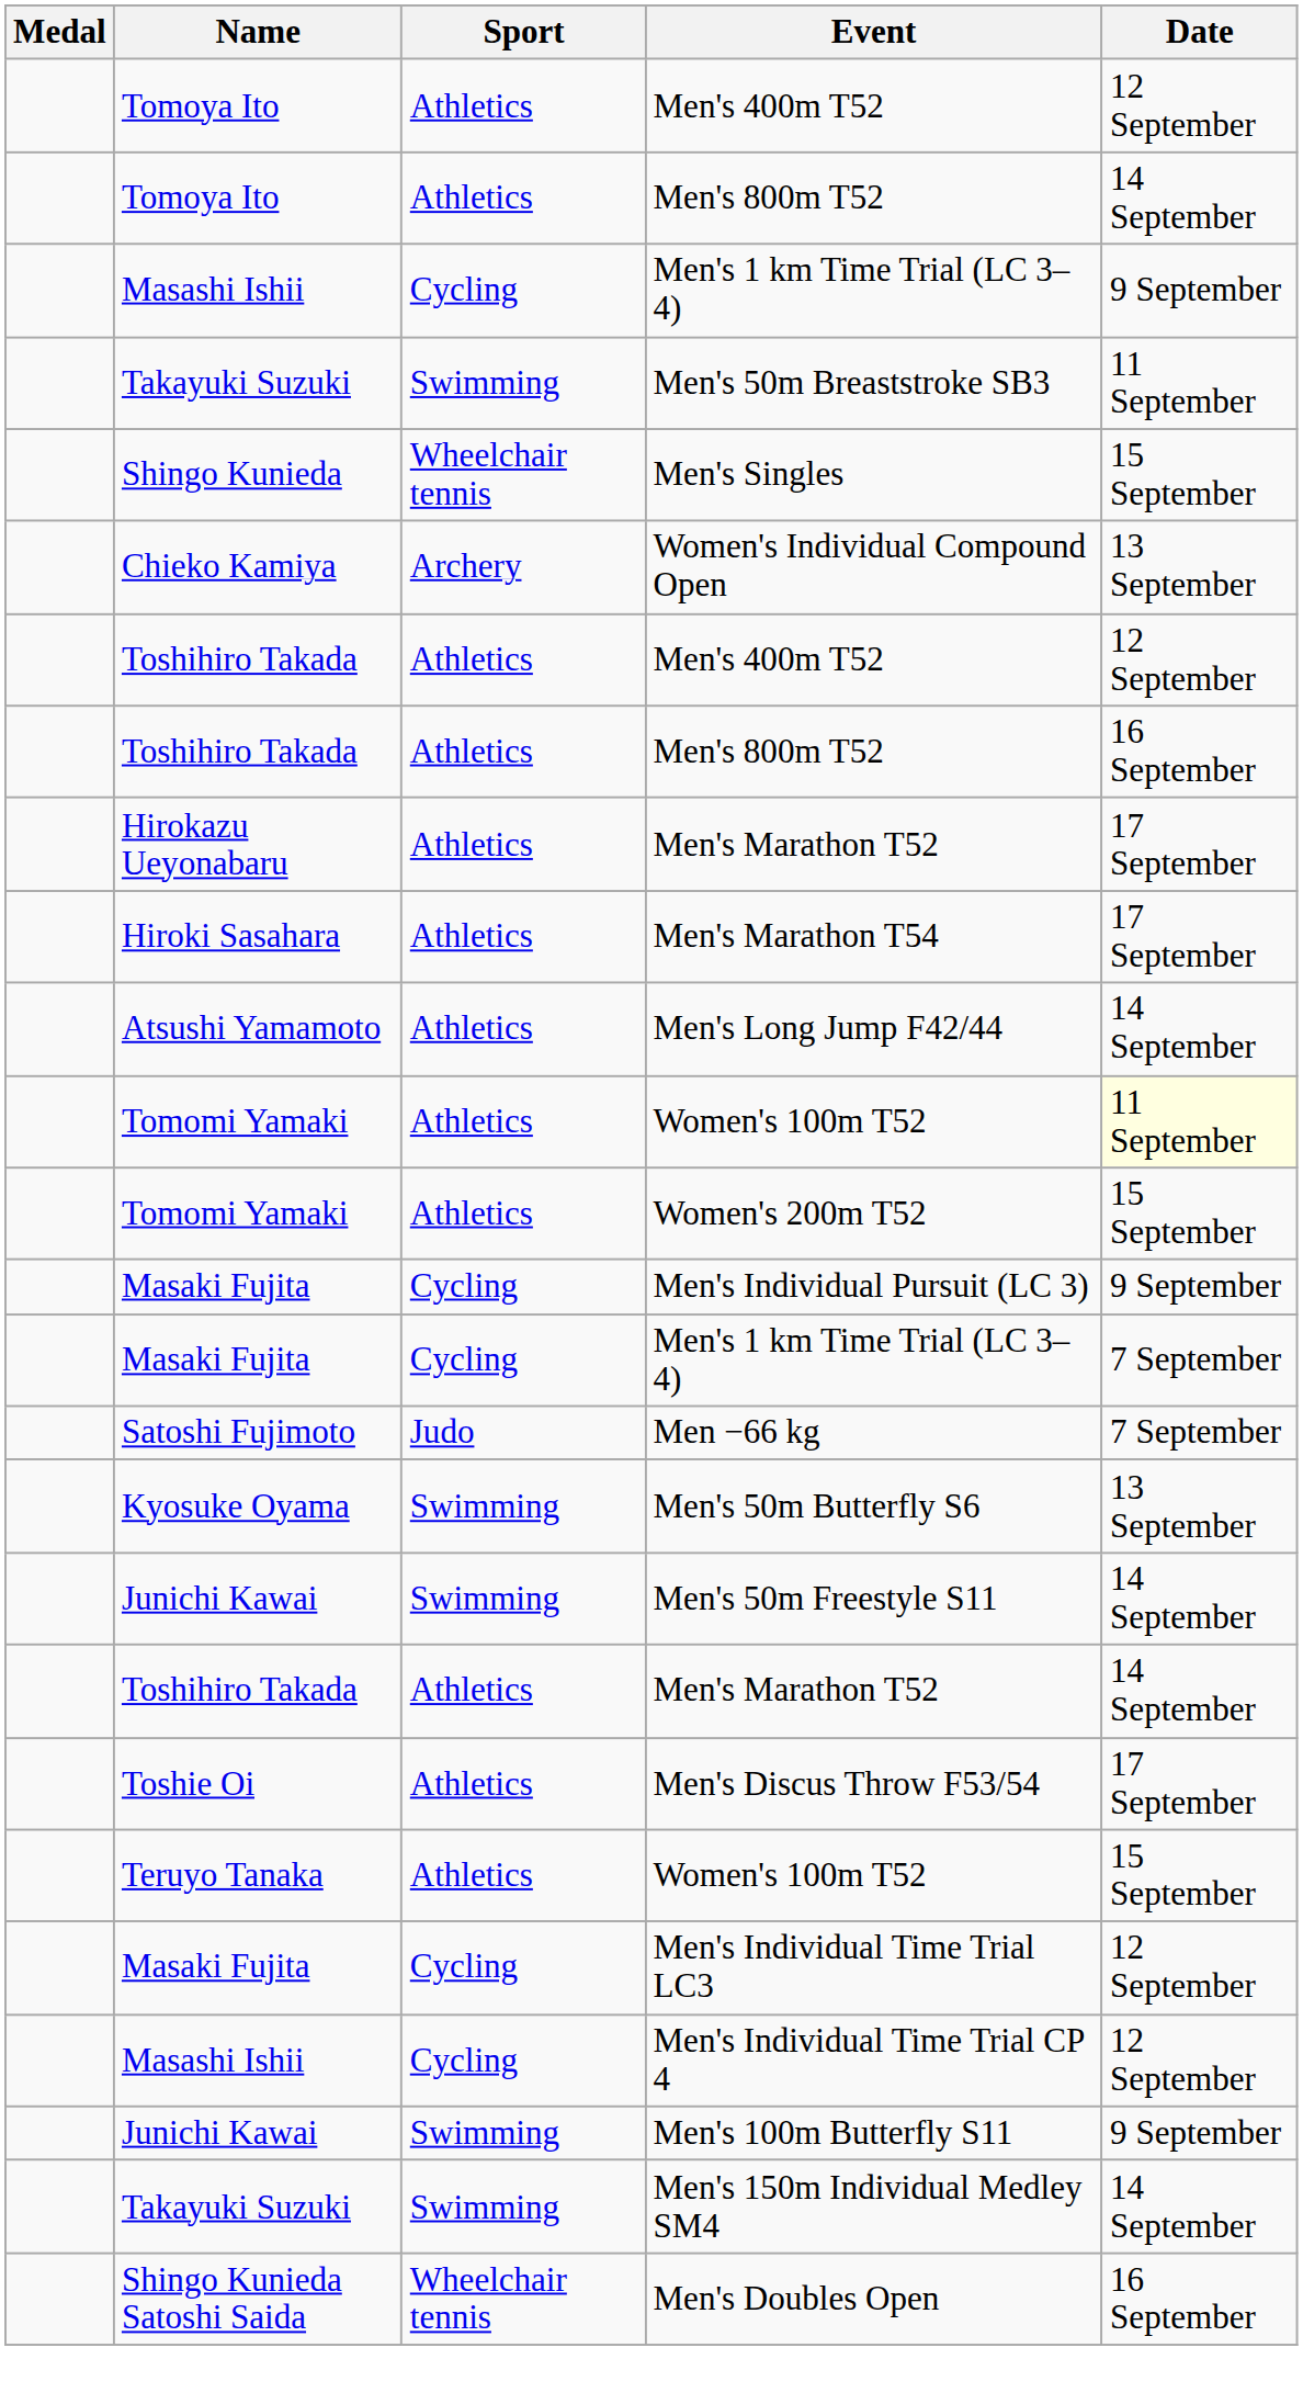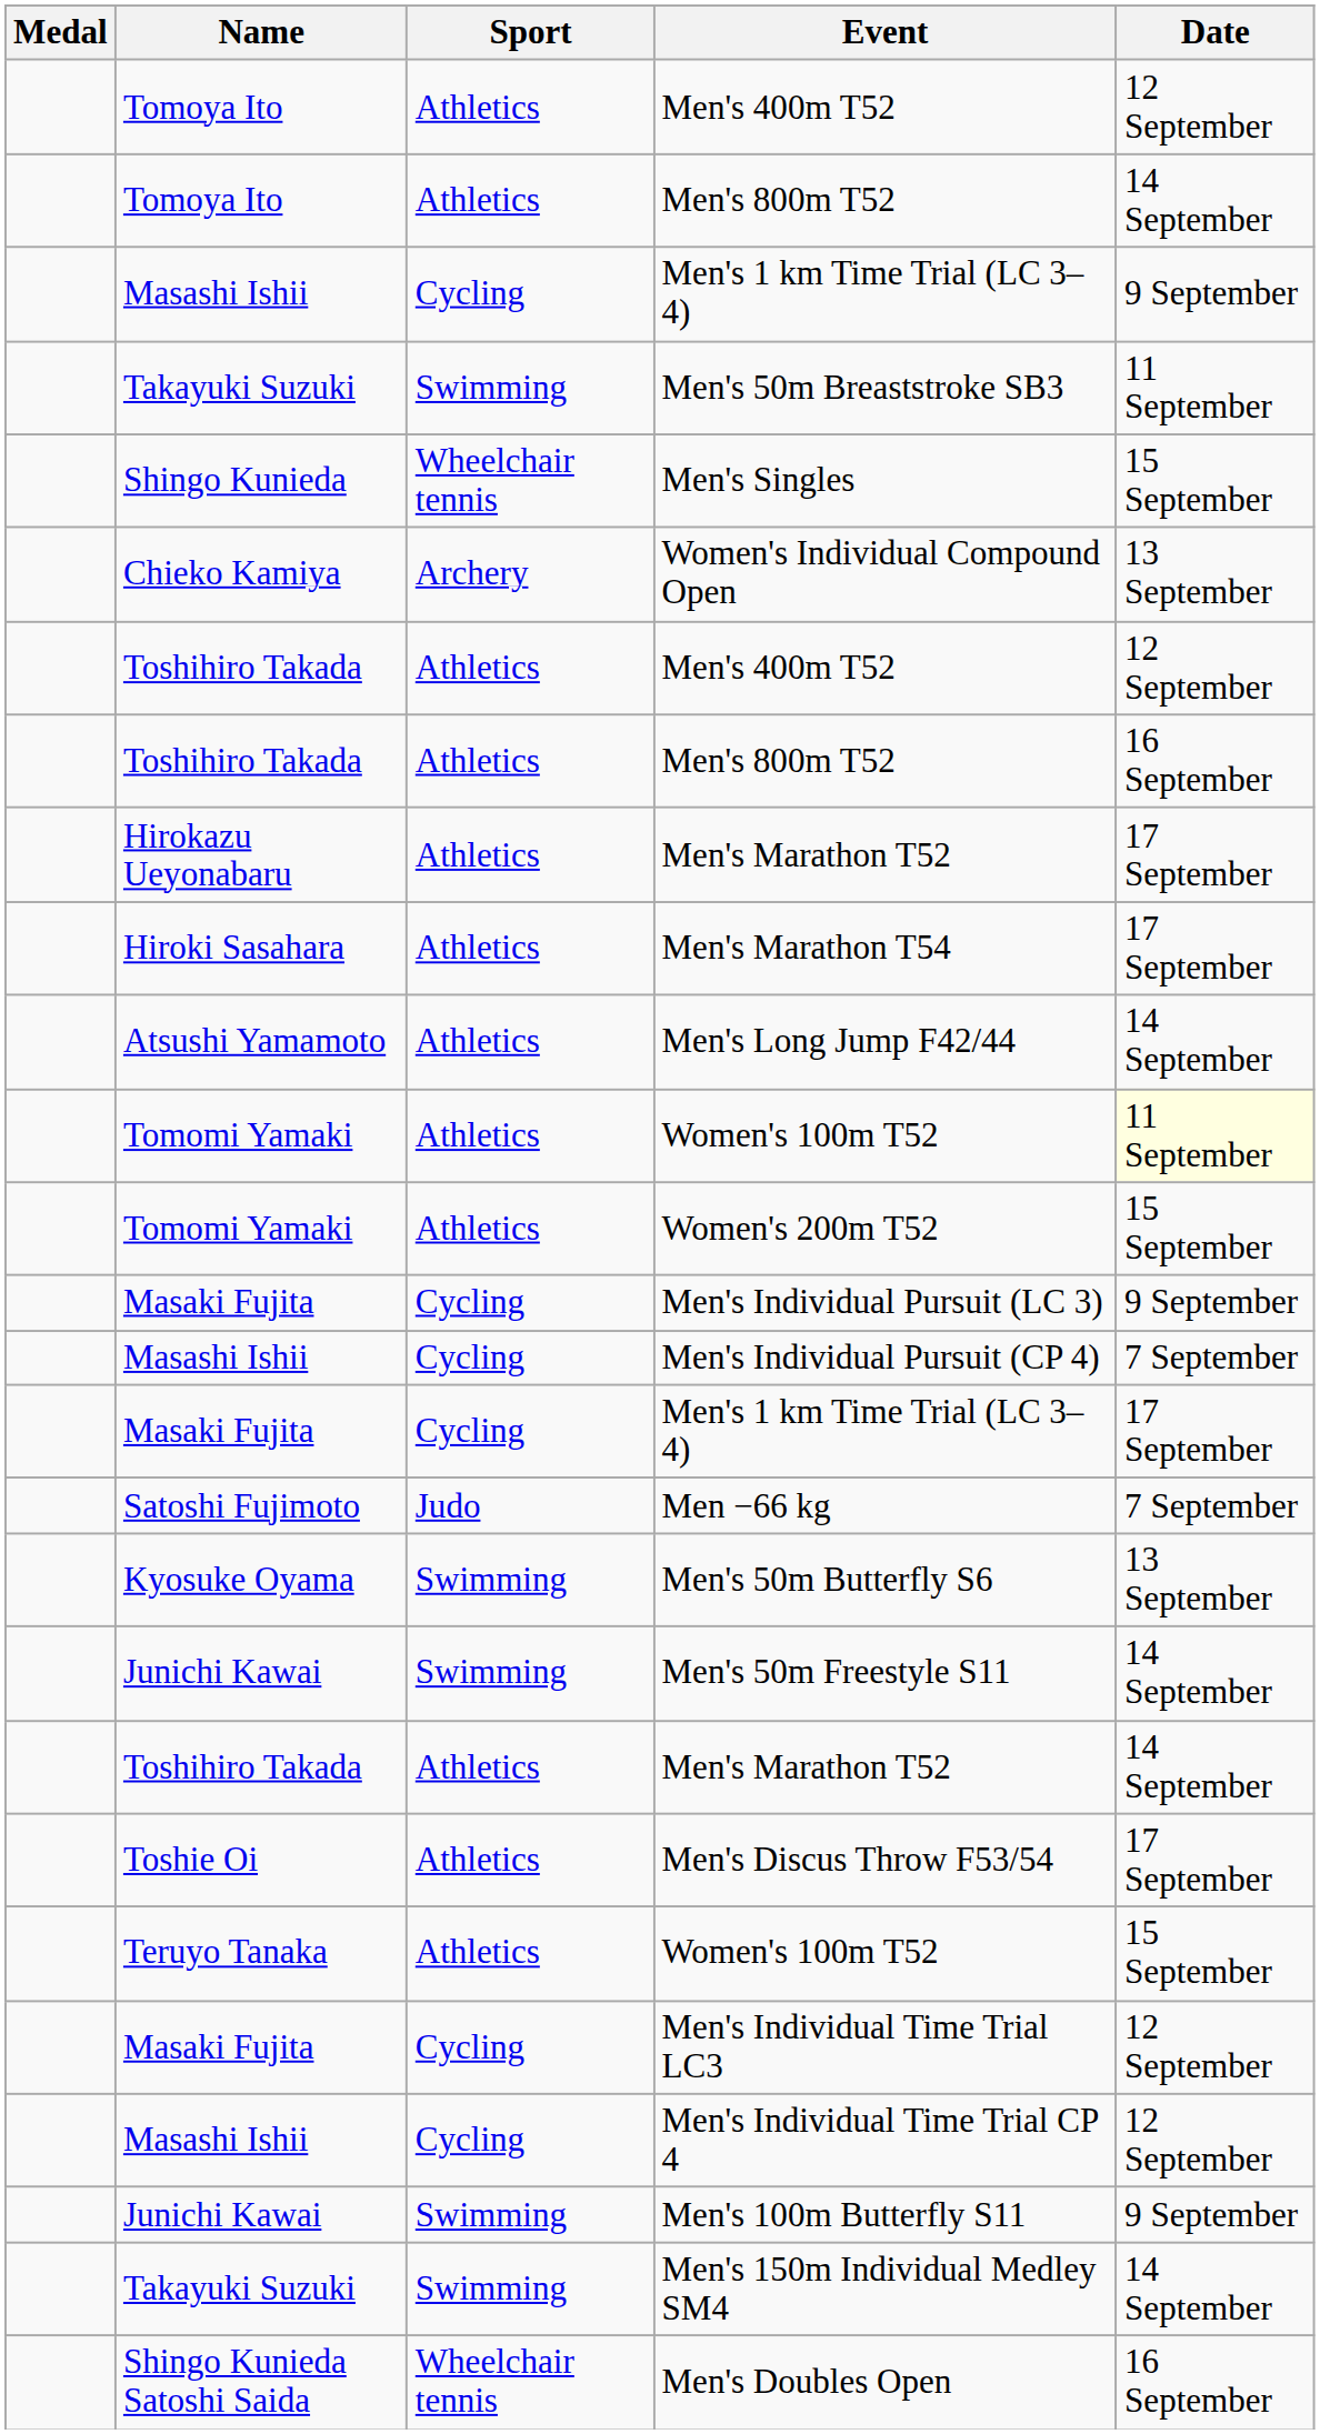+ row: Masashi Ishii | Cycling | Men's Individual Pursuit (CP 4) | 7 September
Masaki Fujita / Men's 1 km Time Trial (LC 3–4) | Date: 7 September -> 17 September
